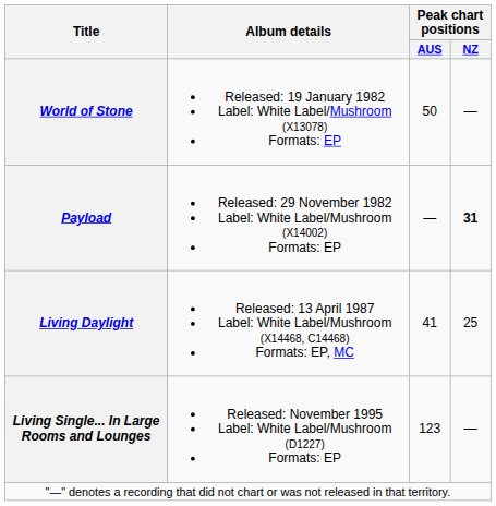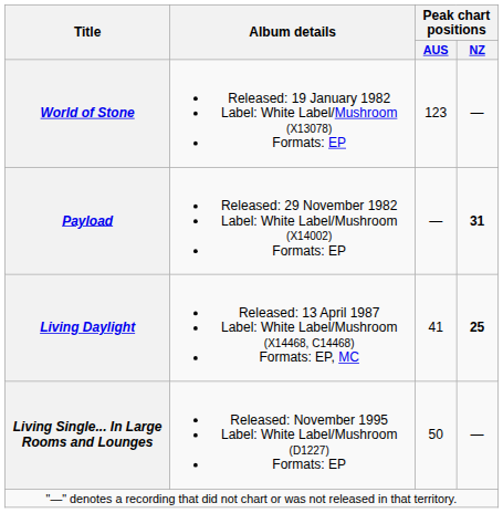World of Stone | Peak chart positions / AUS: 50 -> 123
Living Daylight | Peak chart positions / NZ: normal -> bold
Living Single... In Large Rooms and Lounges | Peak chart positions / AUS: 123 -> 50
